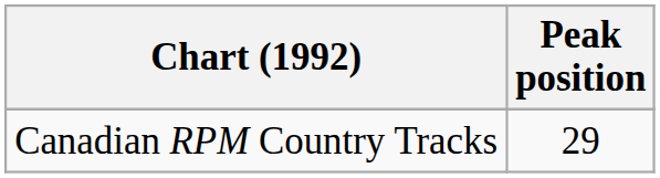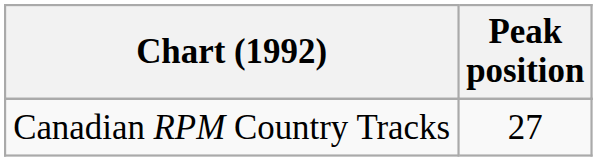Canadian RPM Country Tracks | Peak position: 29 -> 27
